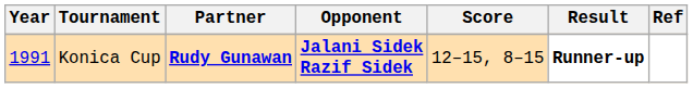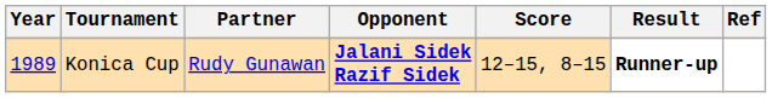Konica Cup | Year: 1991 -> 1989
Konica Cup | Partner: bold -> normal
